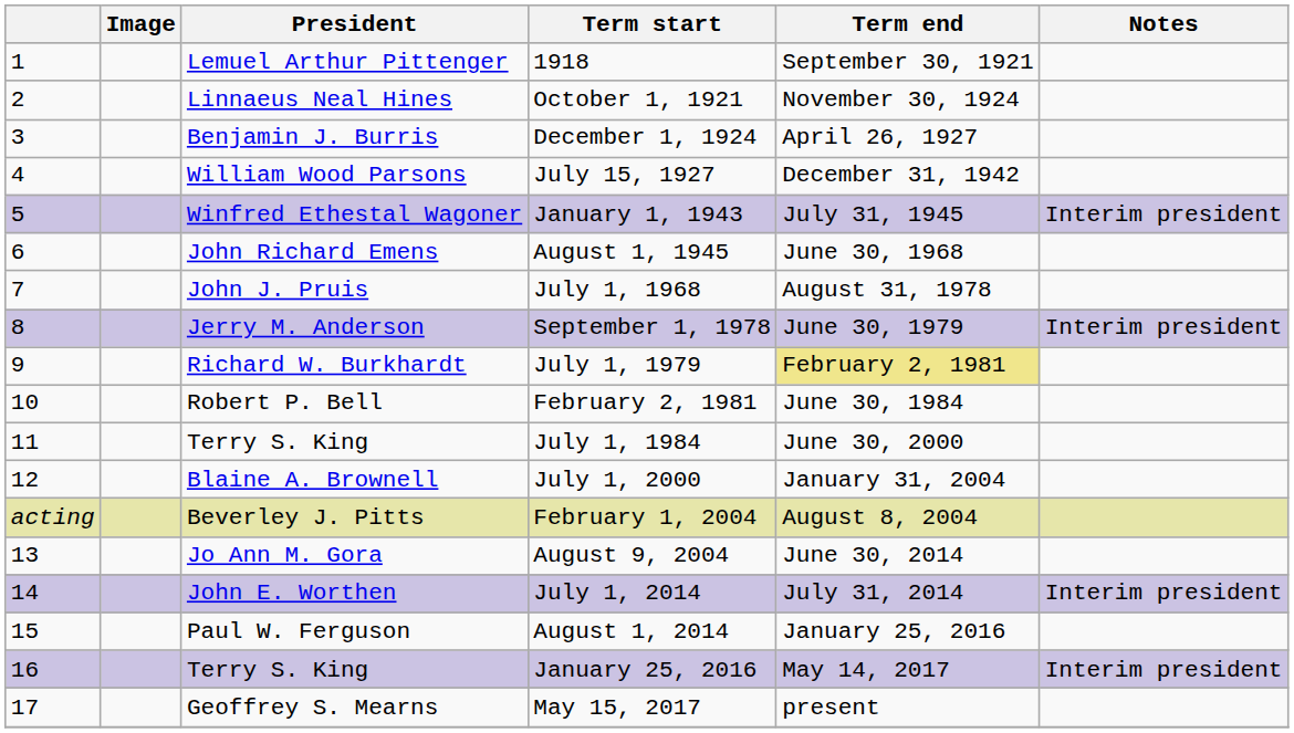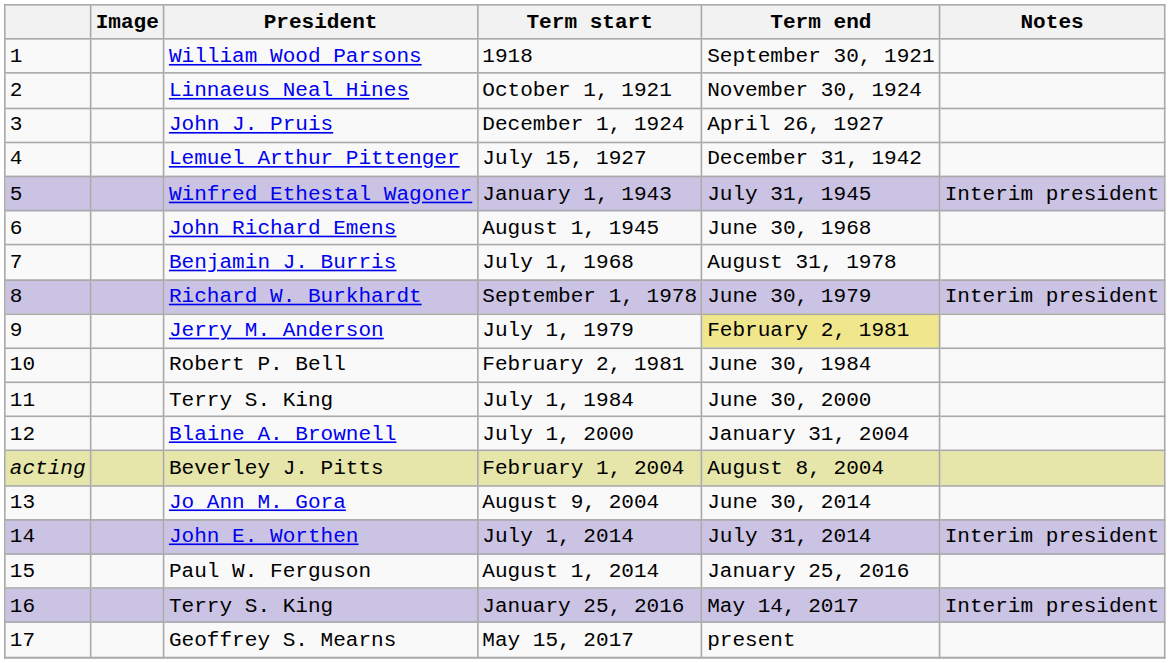1918 | President: Lemuel Arthur Pittenger -> William Wood Parsons
December 1, 1924 | President: Benjamin J. Burris -> John J. Pruis
July 15, 1927 | President: William Wood Parsons -> Lemuel Arthur Pittenger
July 1, 1968 | President: John J. Pruis -> Benjamin J. Burris
September 1, 1978 | President: Jerry M. Anderson -> Richard W. Burkhardt
July 1, 1979 | President: Richard W. Burkhardt -> Jerry M. Anderson
